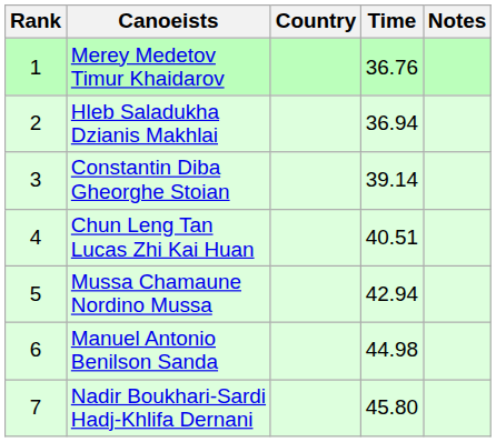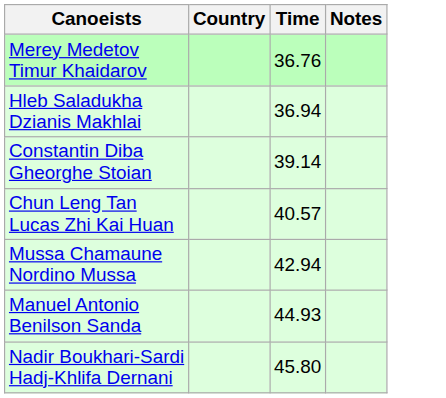- column: Rank | 1 | 2 | 3 | 4 | 5 | 6 | 7
Chun Leng Tan Lucas Zhi Kai Huan | Time: 40.51 -> 40.57
Manuel Antonio Benilson Sanda | Time: 44.98 -> 44.93
